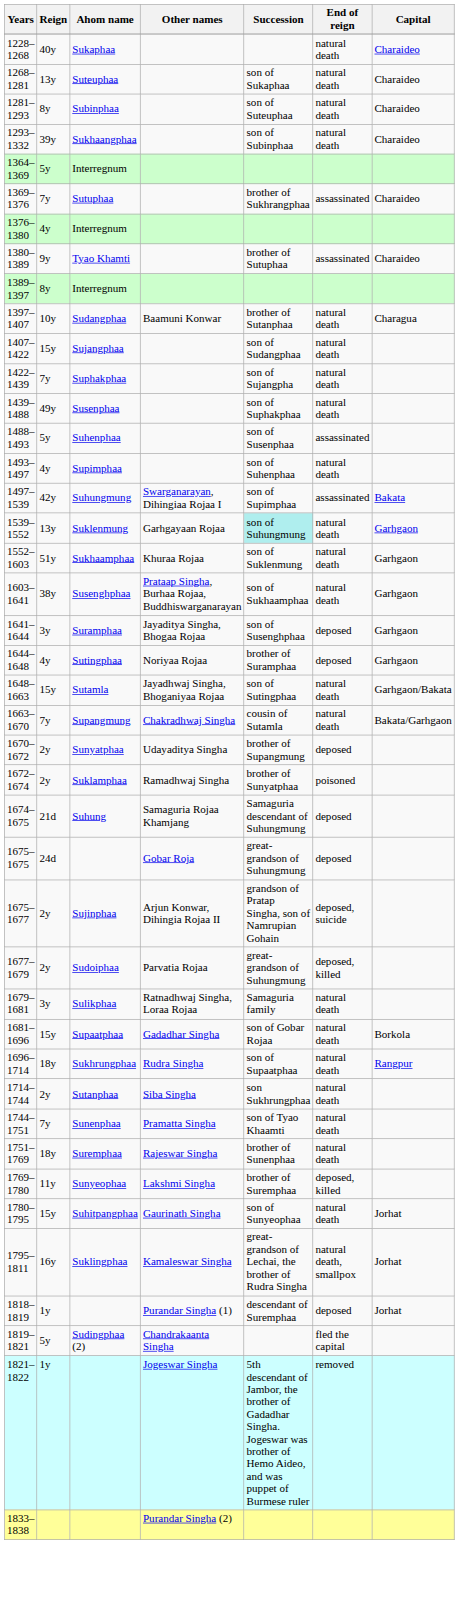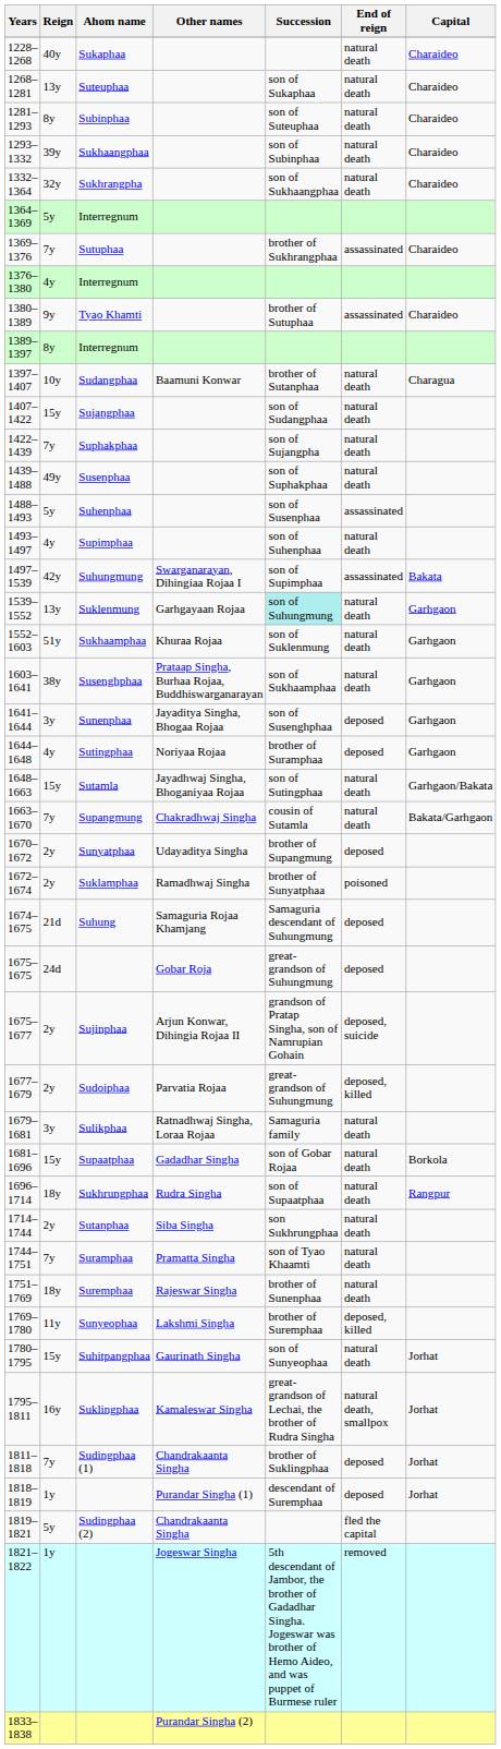+ row: 1332–1364 | 32y | Sukhrangpha | son of Sukhaangphaa | natural death | Charaideo
1641–1644 | Ahom name: Suramphaa -> Sunenphaa
1744–1751 | Ahom name: Sunenphaa -> Suramphaa
+ row: 1811–1818 | 7y | Sudingphaa (1) | Chandrakaanta Singha | brother of Suklingphaa | deposed | Jorhat
